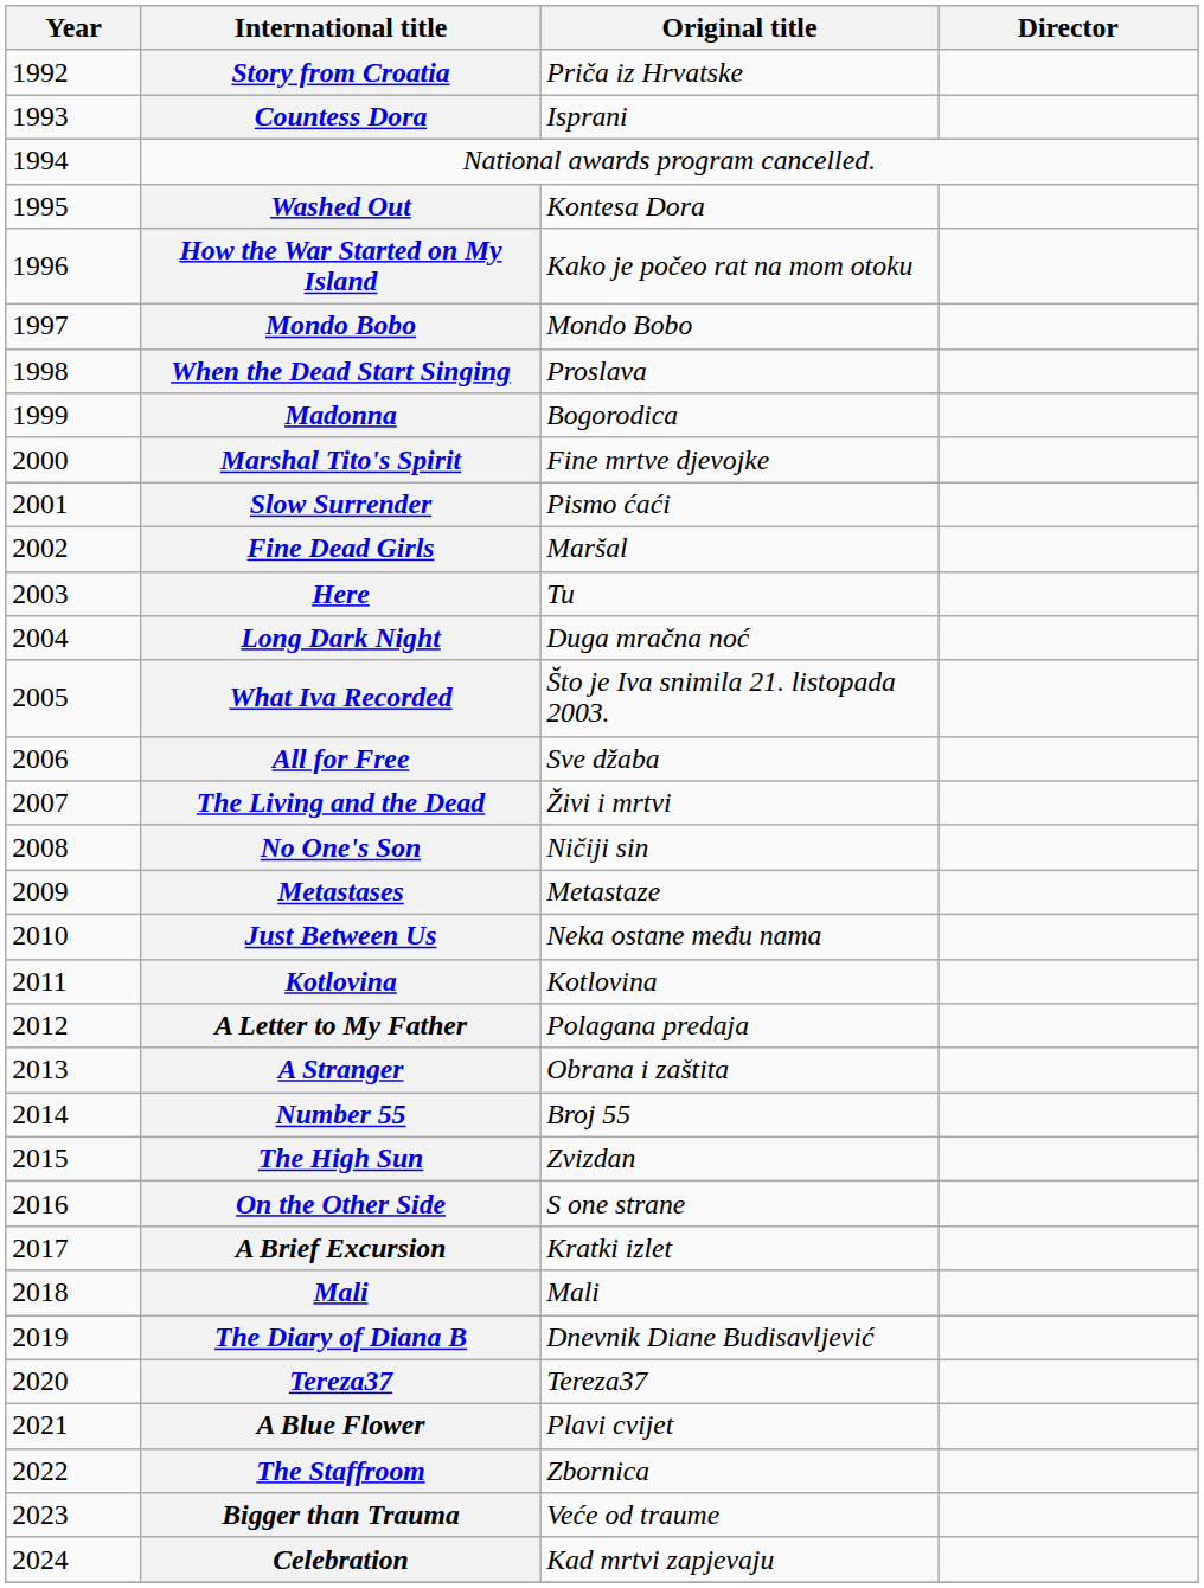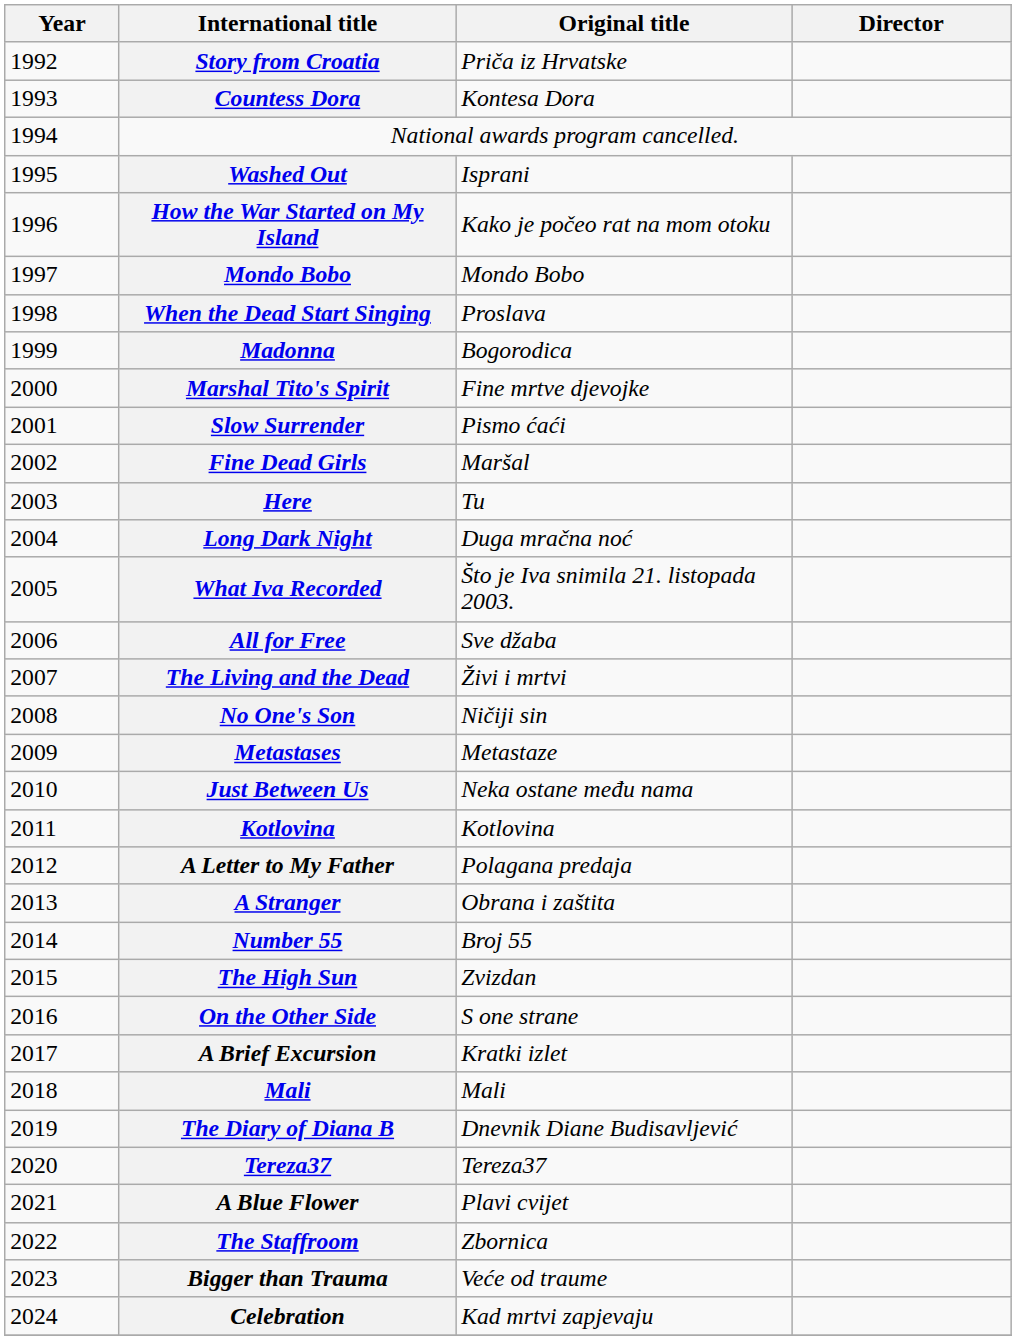Countess Dora | Original title: Isprani -> Kontesa Dora
Washed Out | Original title: Kontesa Dora -> Isprani
